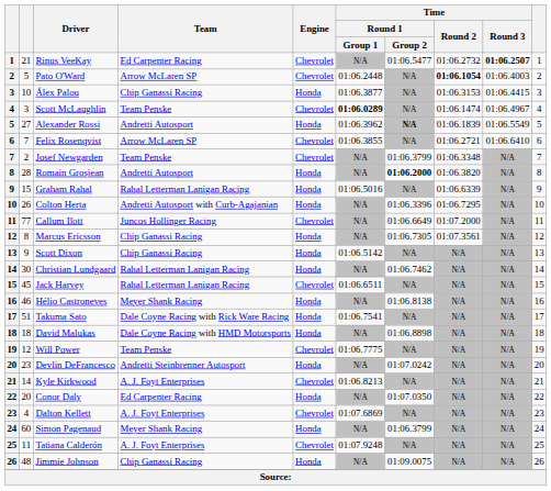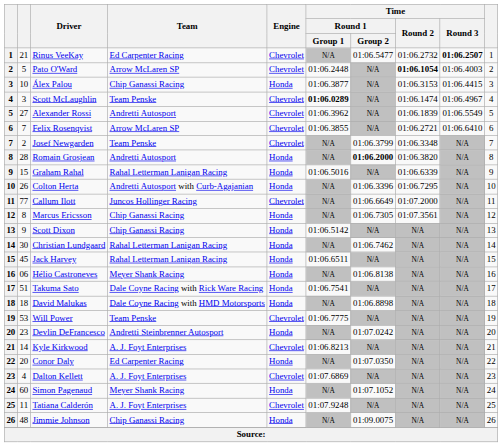Alexander Rossi | Engine: Honda -> Chevrolet
Alexander Rossi | Time / Round 1 / Group 2: bold -> normal
Jack Harvey | Engine: Chevrolet -> Honda
Hélio Castroneves | column 2: 46 -> 06
Will Power | column 2: 12 -> 53
Simon Pagenaud | Time / Round 1 / Group 2: 01:06.3799 -> 01:07.1052
